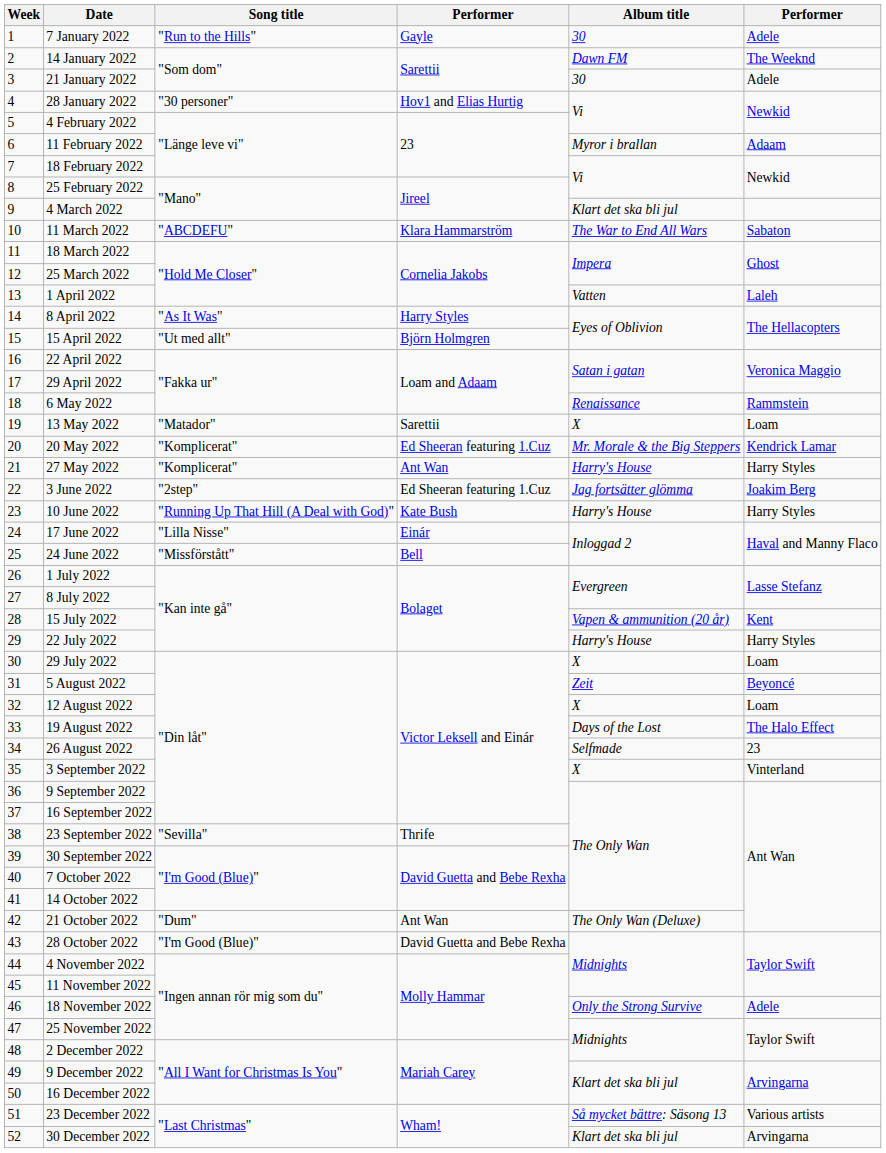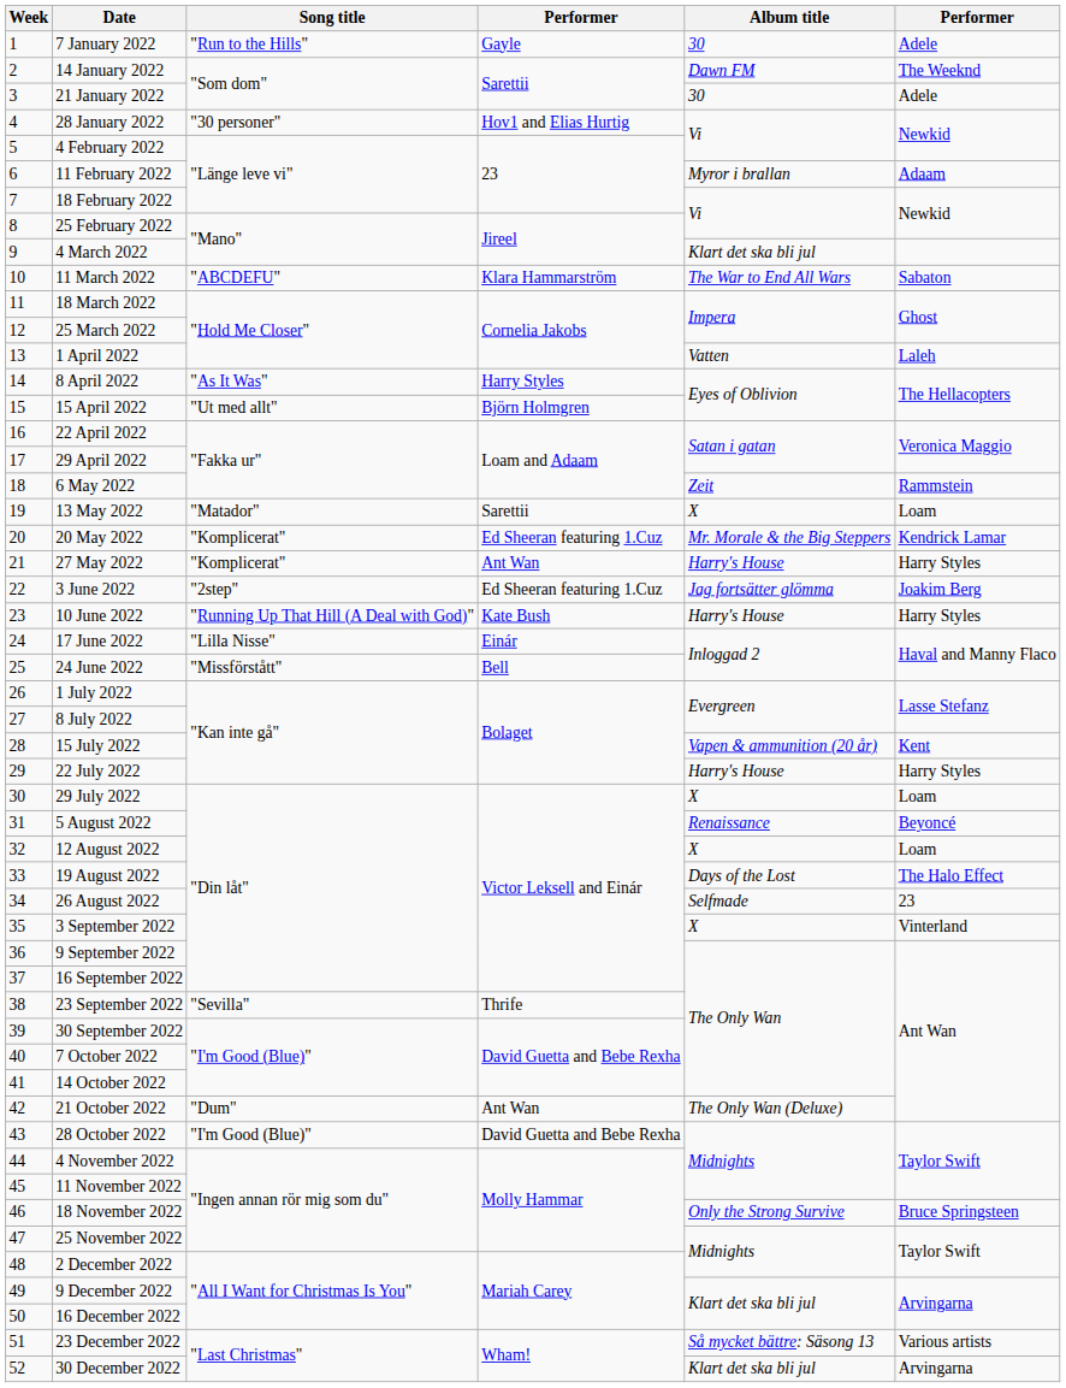6 May 2022 | Album title: Renaissance -> Zeit
5 August 2022 | Album title: Zeit -> Renaissance
18 November 2022 | column 6: Adele -> Bruce Springsteen
